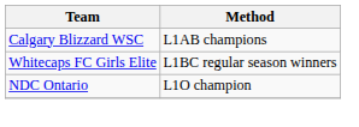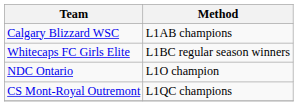+ row: CS Mont-Royal Outremont | L1QC champions
